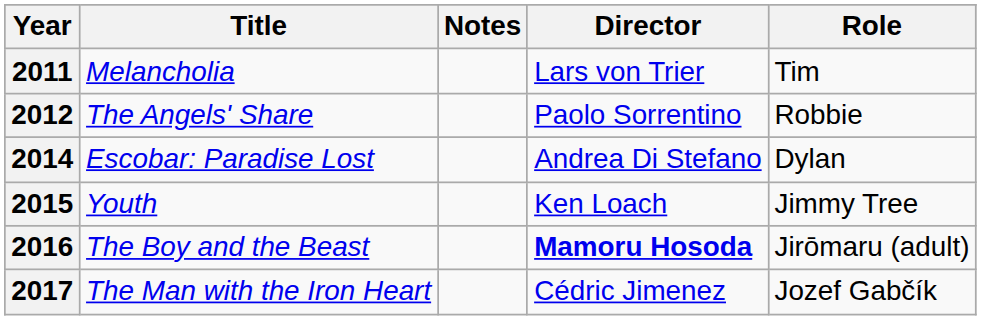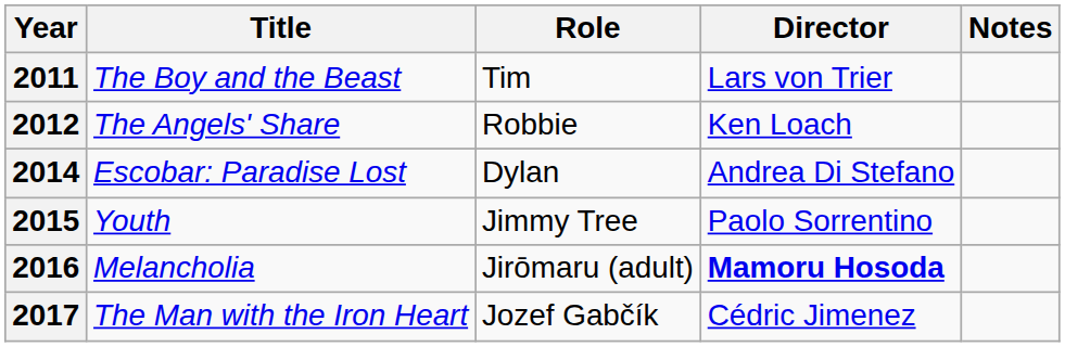columns swapped: Role <-> Notes
2011 | Title: Melancholia -> The Boy and the Beast
2012 | Director: Paolo Sorrentino -> Ken Loach
2015 | Director: Ken Loach -> Paolo Sorrentino
2016 | Title: The Boy and the Beast -> Melancholia
